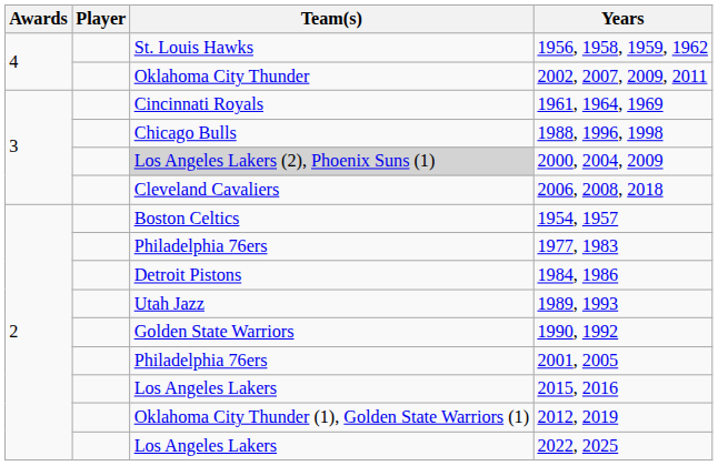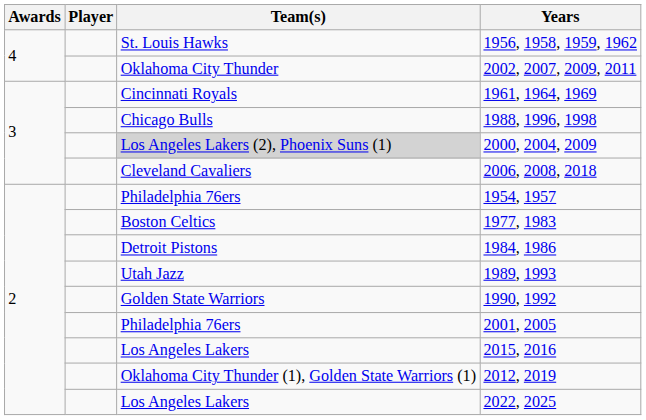1954, 1957 | Team(s): Boston Celtics -> Philadelphia 76ers
1977, 1983 | Team(s): Philadelphia 76ers -> Boston Celtics
